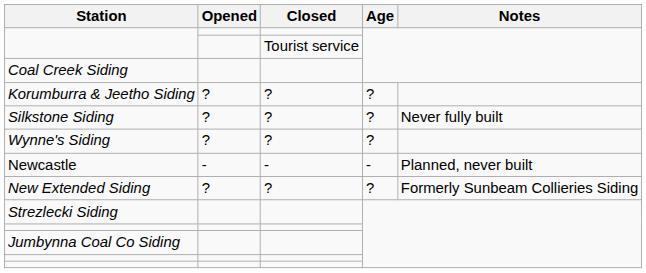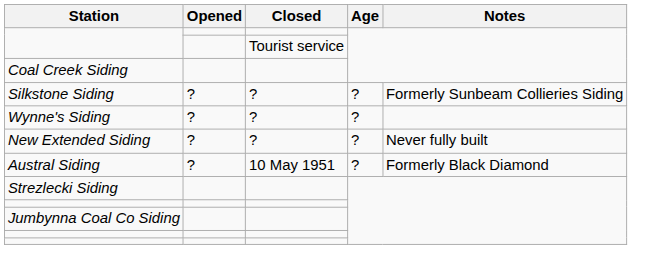- row: Korumburra & Jeetho Siding | ? | ? | ?
Silkstone Siding | Notes: Never fully built -> Formerly Sunbeam Collieries Siding
- row: Newcastle | - | - | - | Planned, never built
New Extended Siding | Notes: Formerly Sunbeam Collieries Siding -> Never fully built
+ row: Austral Siding | ? | 10 May 1951 | ? | Formerly Black Diamond
